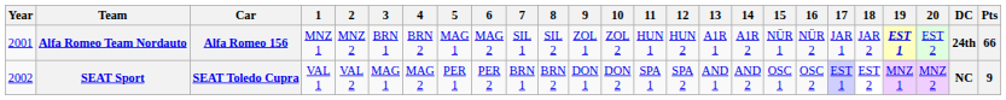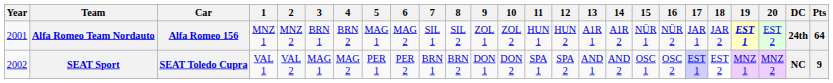Alfa Romeo Team Nordauto | Pts: 66 -> 64
